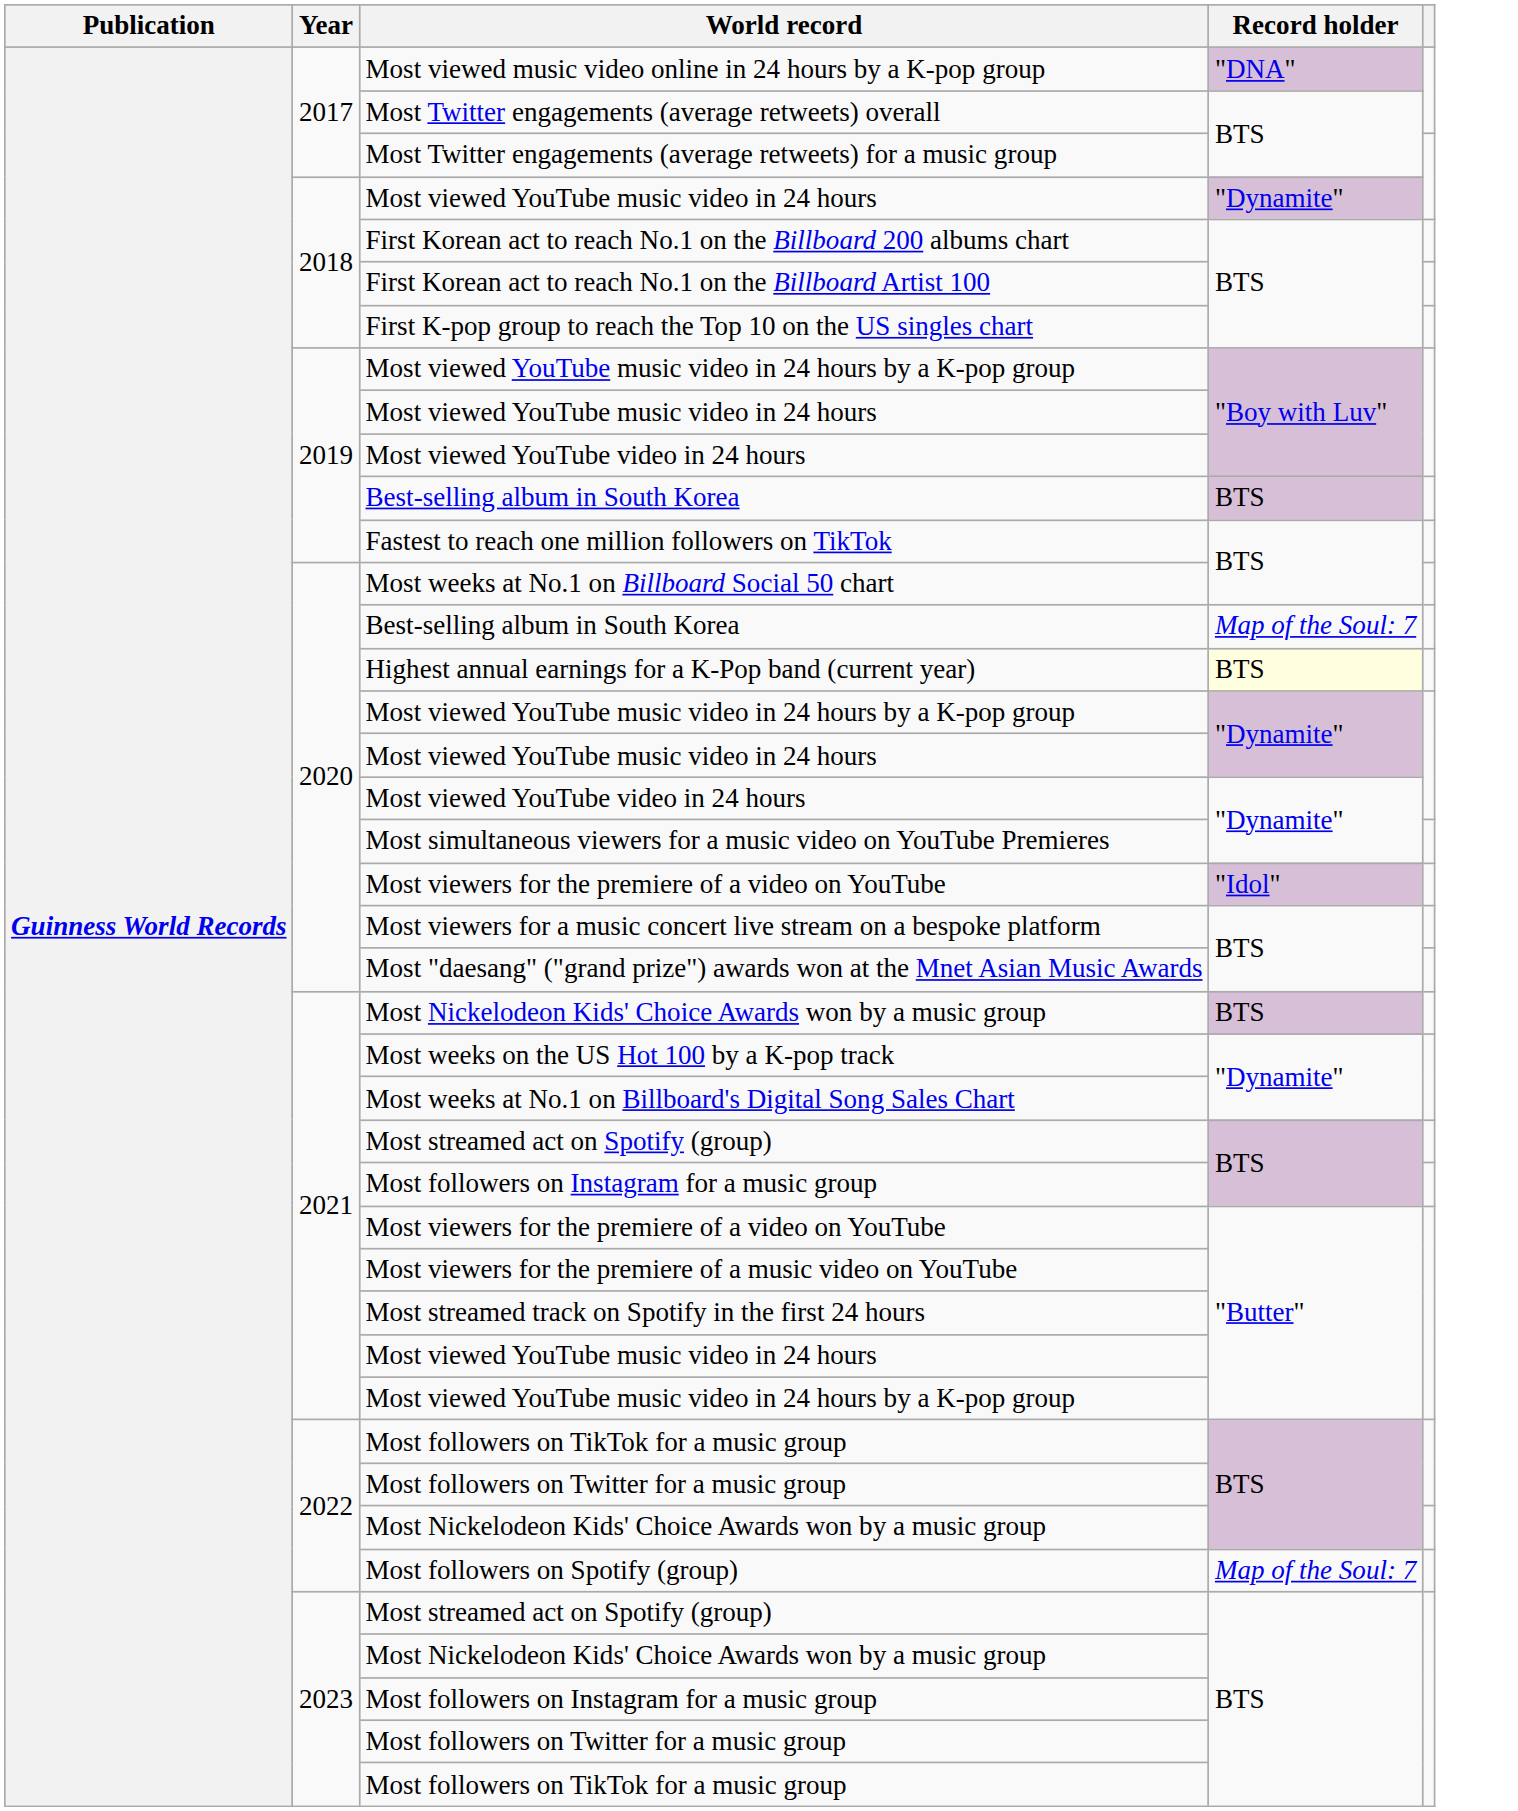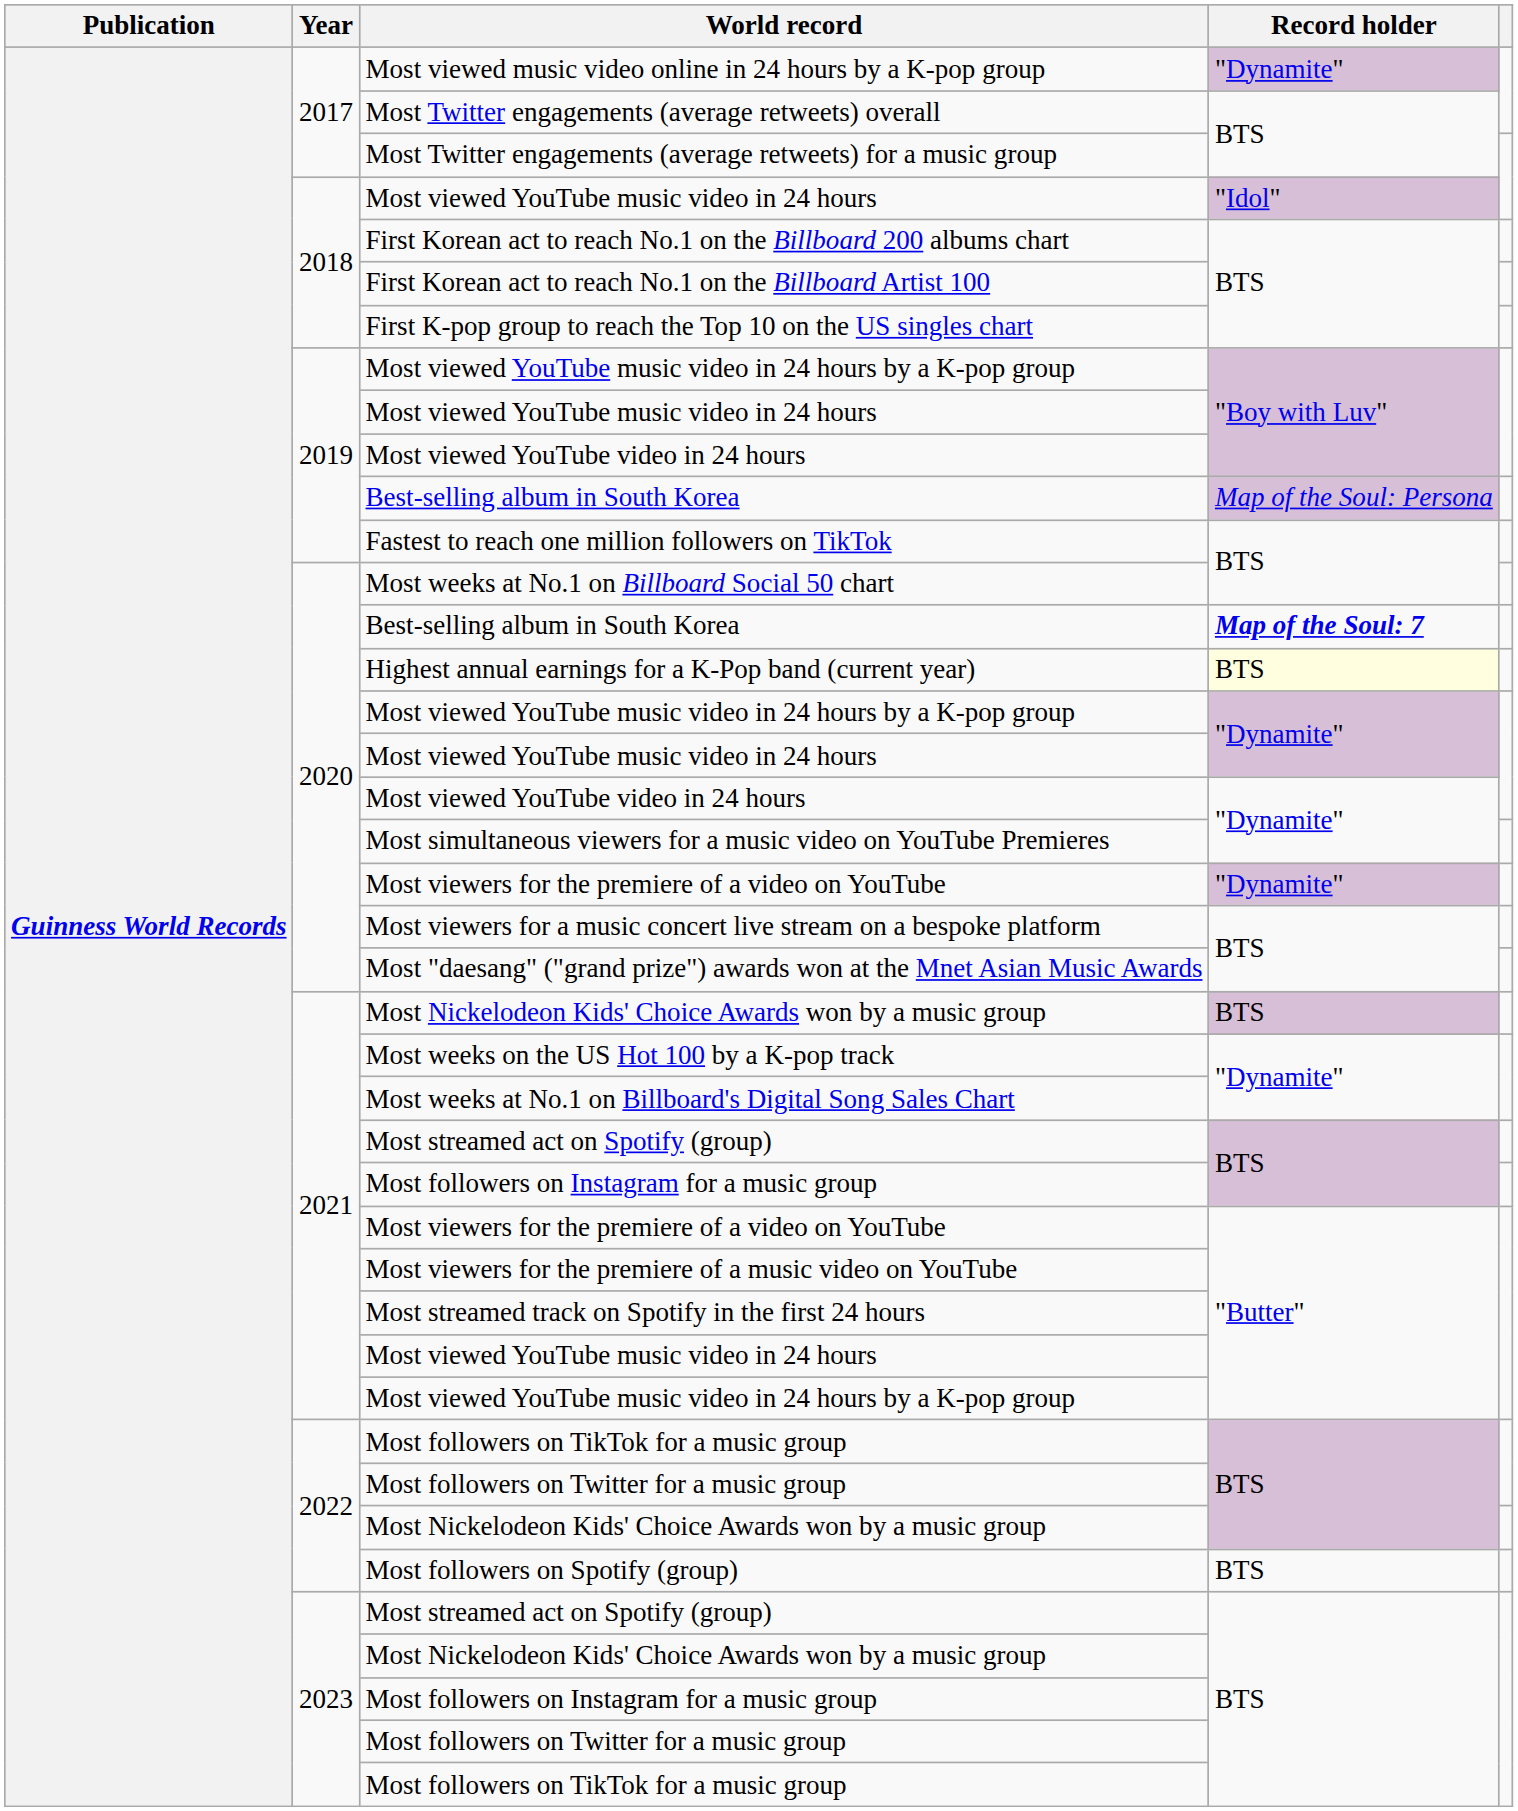Most viewed music video online in 24 hours by a K-pop group | Record holder: "DNA" -> "Dynamite"
2018 / Most viewed YouTube music video in 24 hours | Record holder: "Dynamite" -> "Idol"
2019 / Best-selling album in South Korea | Record holder: BTS -> Map of the Soul: Persona
2020 / Best-selling album in South Korea | Record holder: normal -> bold
2020 / Most viewers for the premiere of a video on YouTube | Record holder: "Idol" -> "Dynamite"
Most followers on Spotify (group) | Record holder: Map of the Soul: 7 -> BTS
